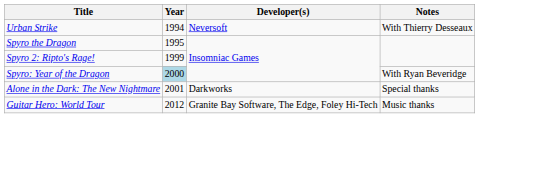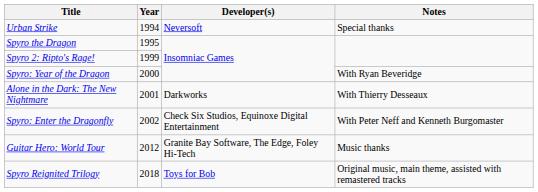Urban Strike | Notes: With Thierry Desseaux -> Special thanks
Spyro: Year of the Dragon | Year: lightblue background -> no background
Alone in the Dark: The New Nightmare | Notes: Special thanks -> With Thierry Desseaux
+ row: Spyro: Enter the Dragonfly | 2002 | Check Six Studios, Equinoxe Digital Entertainment | With Peter Neff and Kenneth Burgomaster
+ row: Spyro Reignited Trilogy | 2018 | Toys for Bob | Original music, main theme, assisted with remastered tracks
